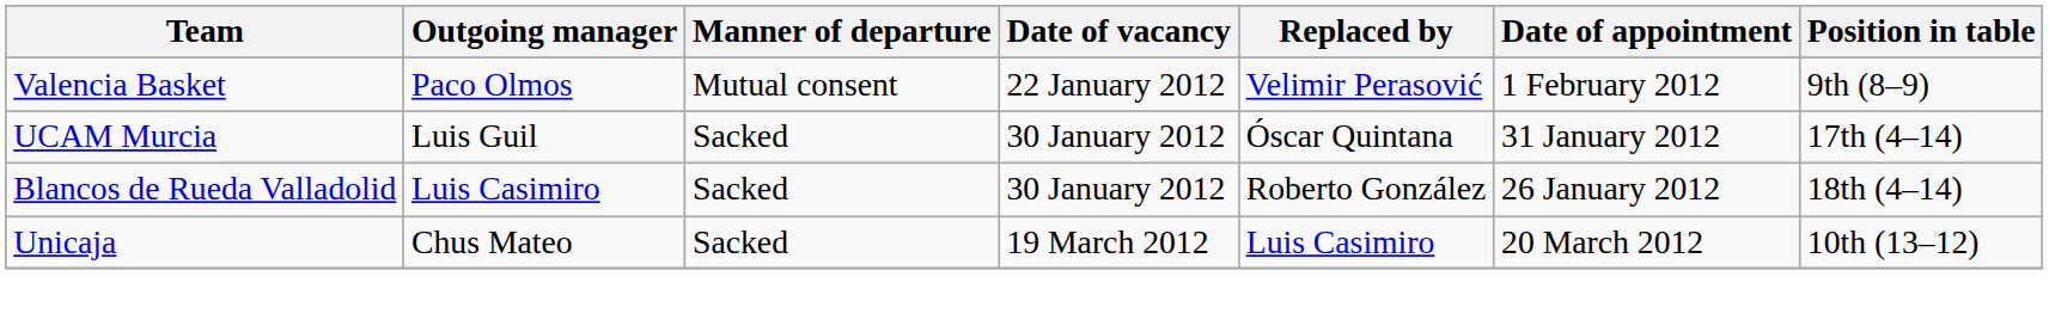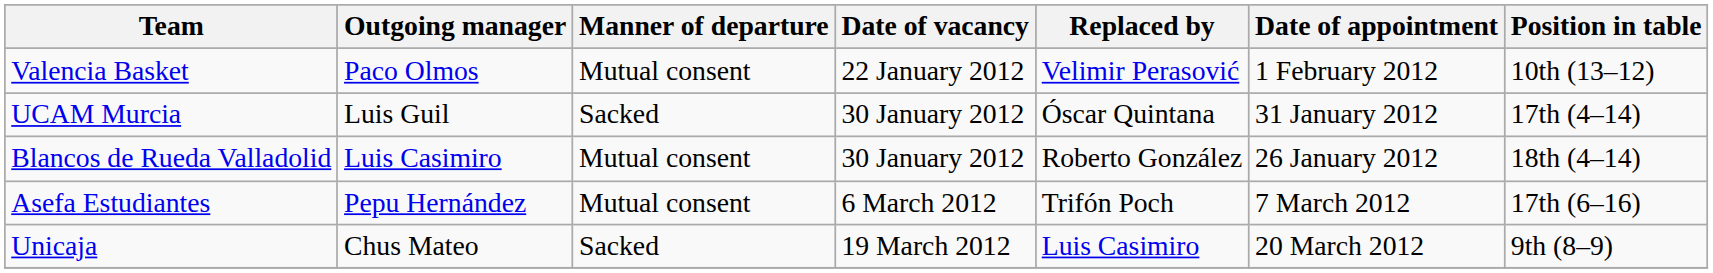Valencia Basket | Position in table: 9th (8–9) -> 10th (13–12)
Blancos de Rueda Valladolid | Manner of departure: Sacked -> Mutual consent
+ row: Asefa Estudiantes | Pepu Hernández | Mutual consent | 6 March 2012 | Trifón Poch | 7 March 2012 | 17th (6–16)
Unicaja | Position in table: 10th (13–12) -> 9th (8–9)
